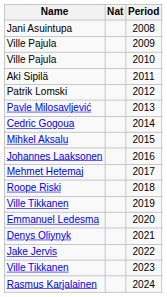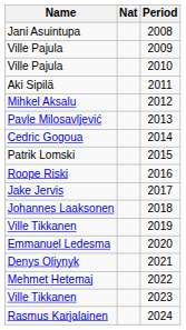2012 | Name: Patrik Lomski -> Mihkel Aksalu
2015 | Name: Mihkel Aksalu -> Patrik Lomski
2016 | Name: Johannes Laaksonen -> Roope Riski
2017 | Name: Mehmet Hetemaj -> Jake Jervis
2018 | Name: Roope Riski -> Johannes Laaksonen
2022 | Name: Jake Jervis -> Mehmet Hetemaj
